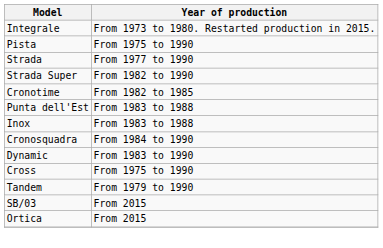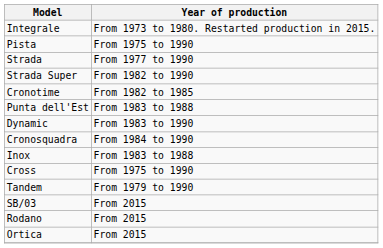rows swapped: Dynamic <-> Inox
+ row: Rodano | From 2015
